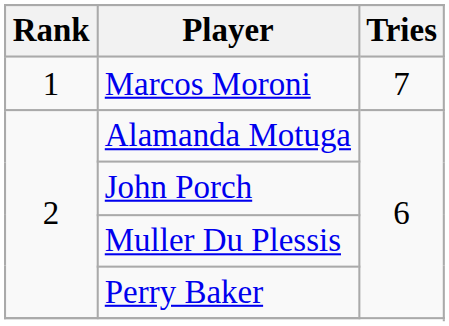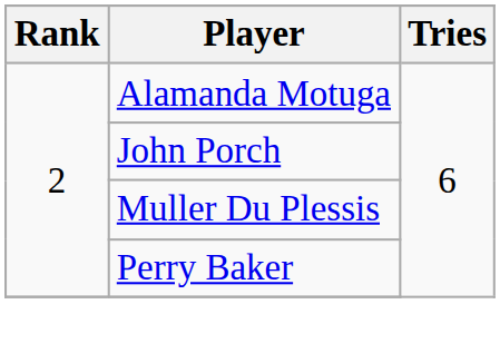- row: 1 | Marcos Moroni | 7
